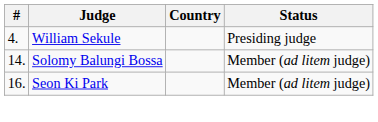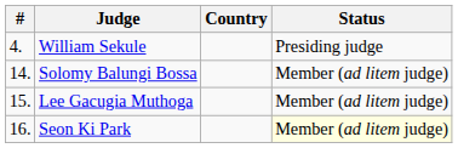+ row: 15. | Lee Gacugia Muthoga | Member (ad litem judge)
Seon Ki Park | Status: no background -> lightyellow background
